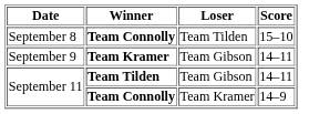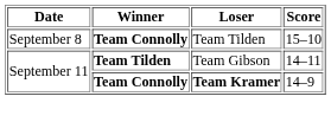- row: September 9 | Team Kramer | Team Gibson | 14–11
September 11 / Team Connolly | Loser: normal -> bold
